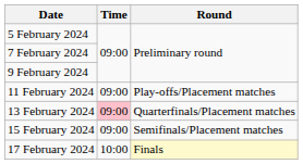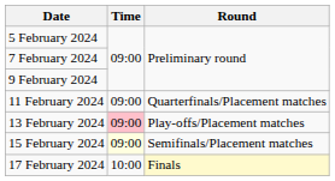11 February 2024 | Round: Play-offs/Placement matches -> Quarterfinals/Placement matches
13 February 2024 | Round: Quarterfinals/Placement matches -> Play-offs/Placement matches
15 February 2024 | Time: no background -> lightyellow background
